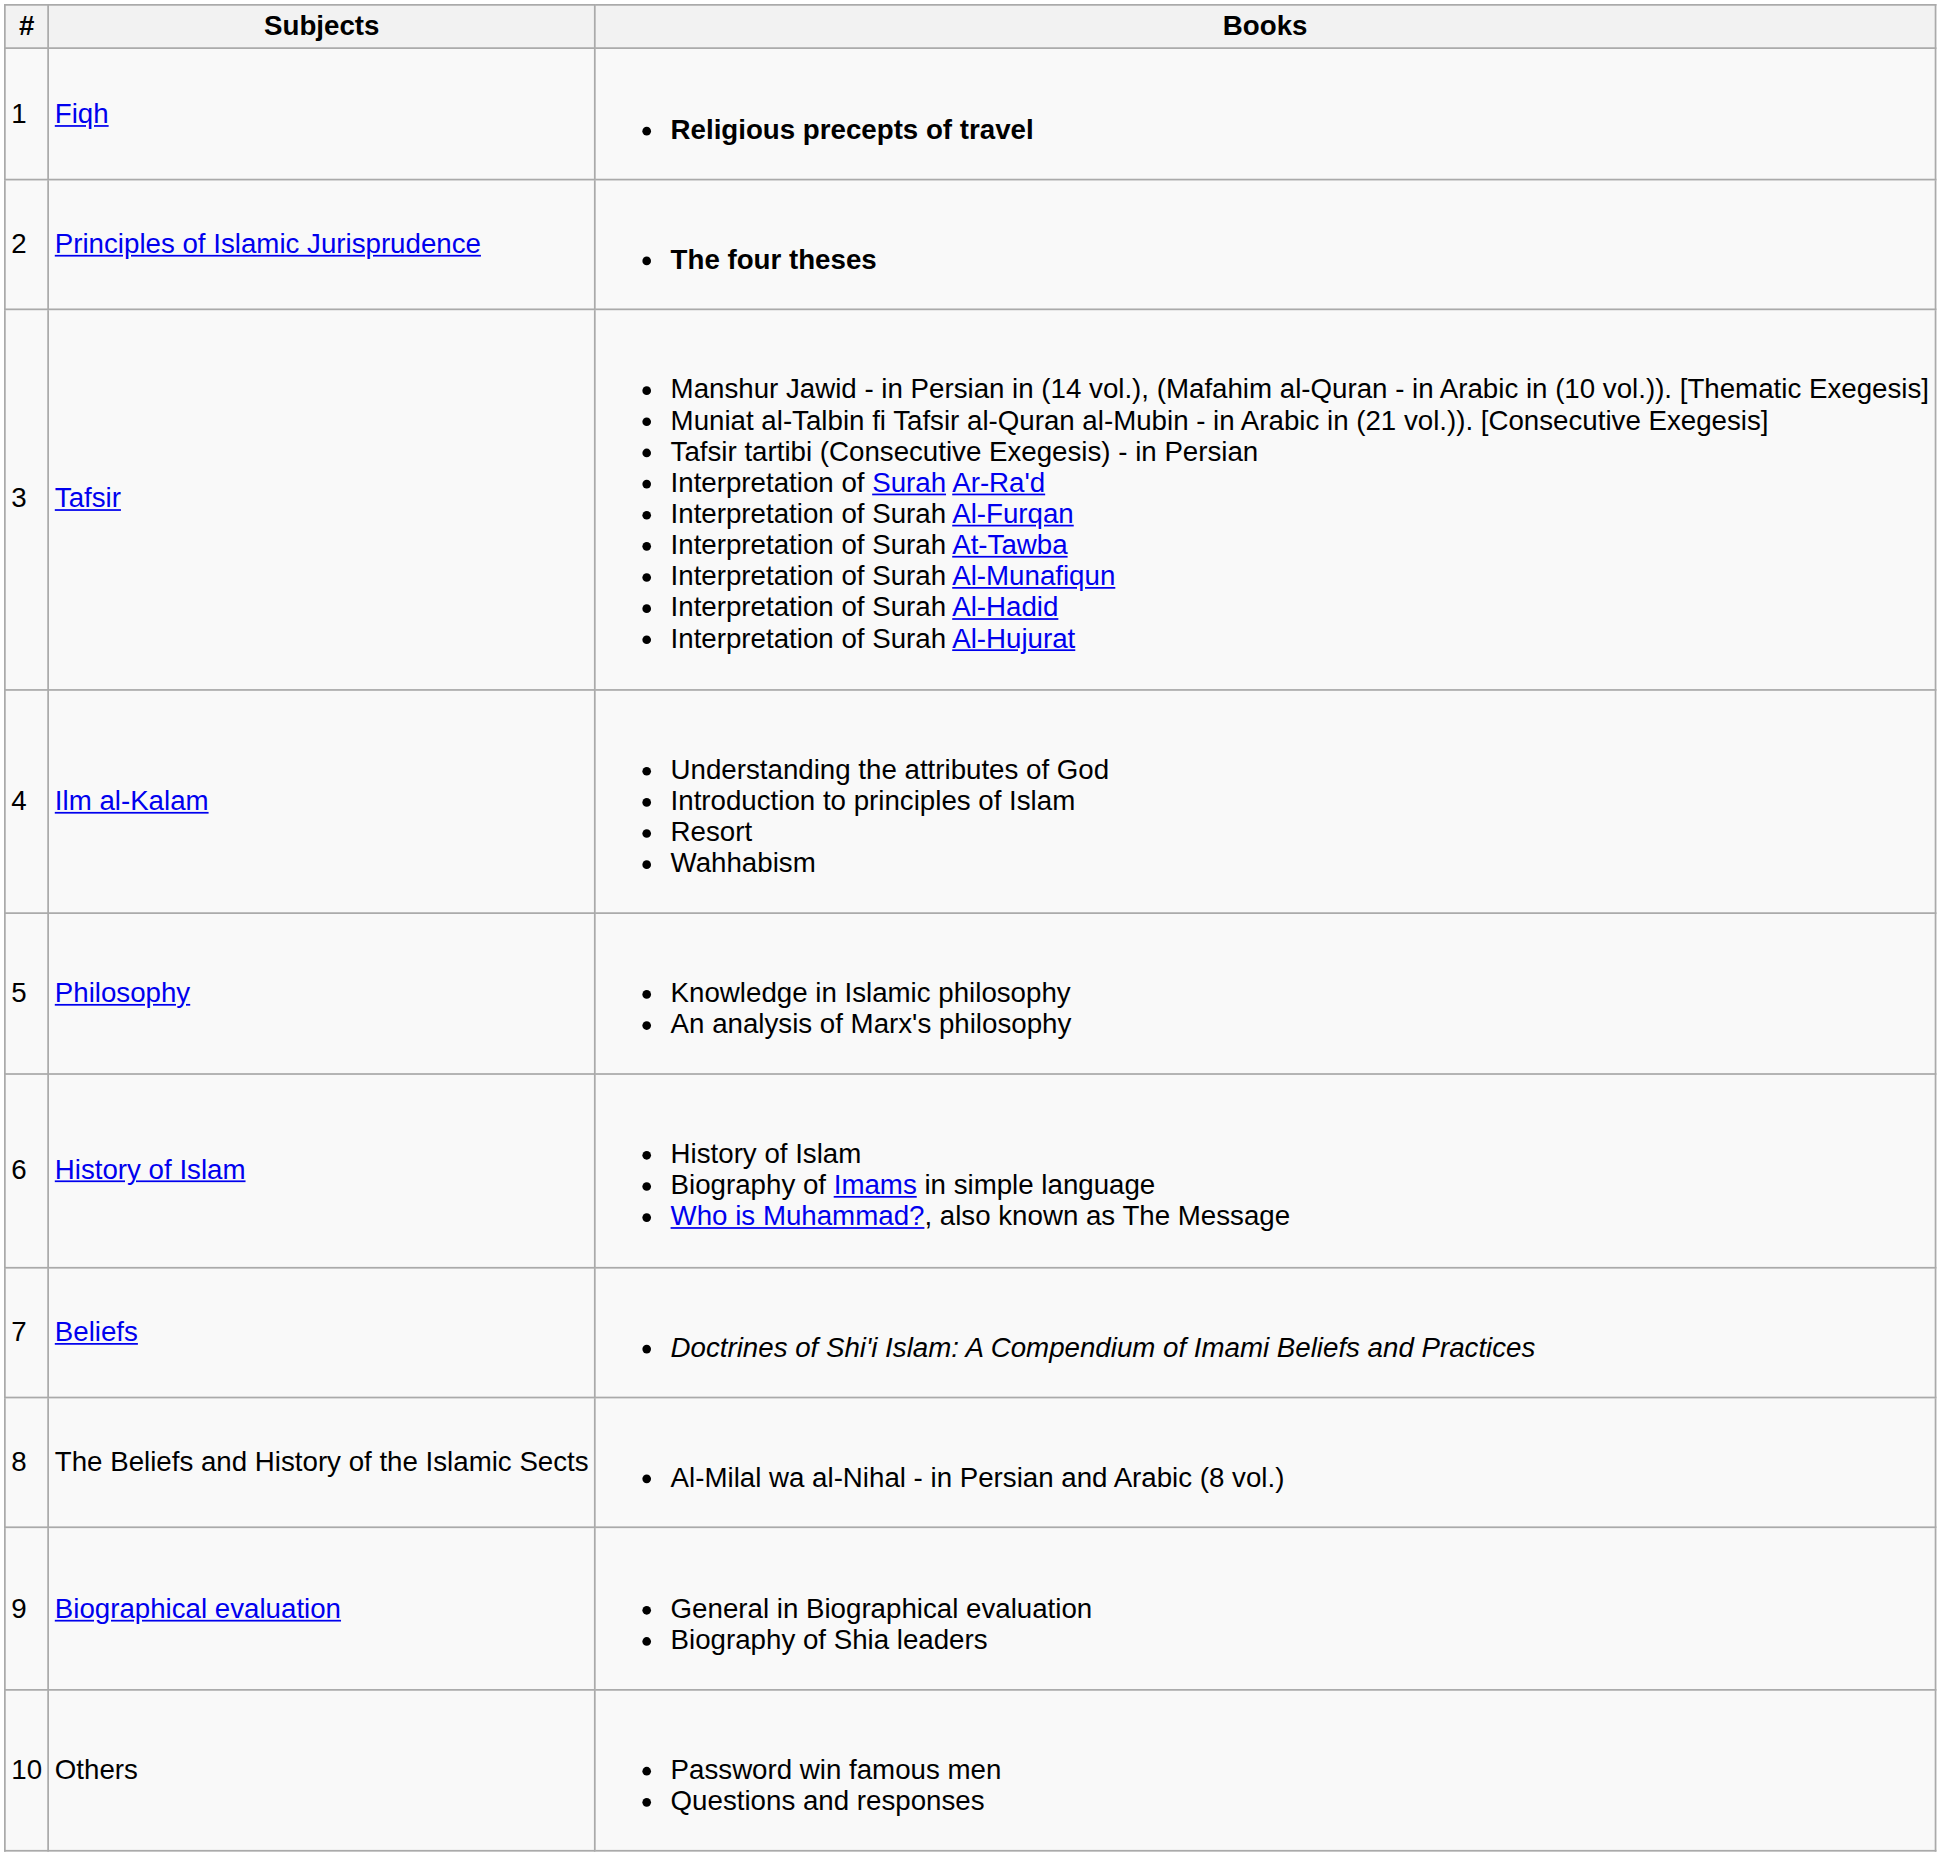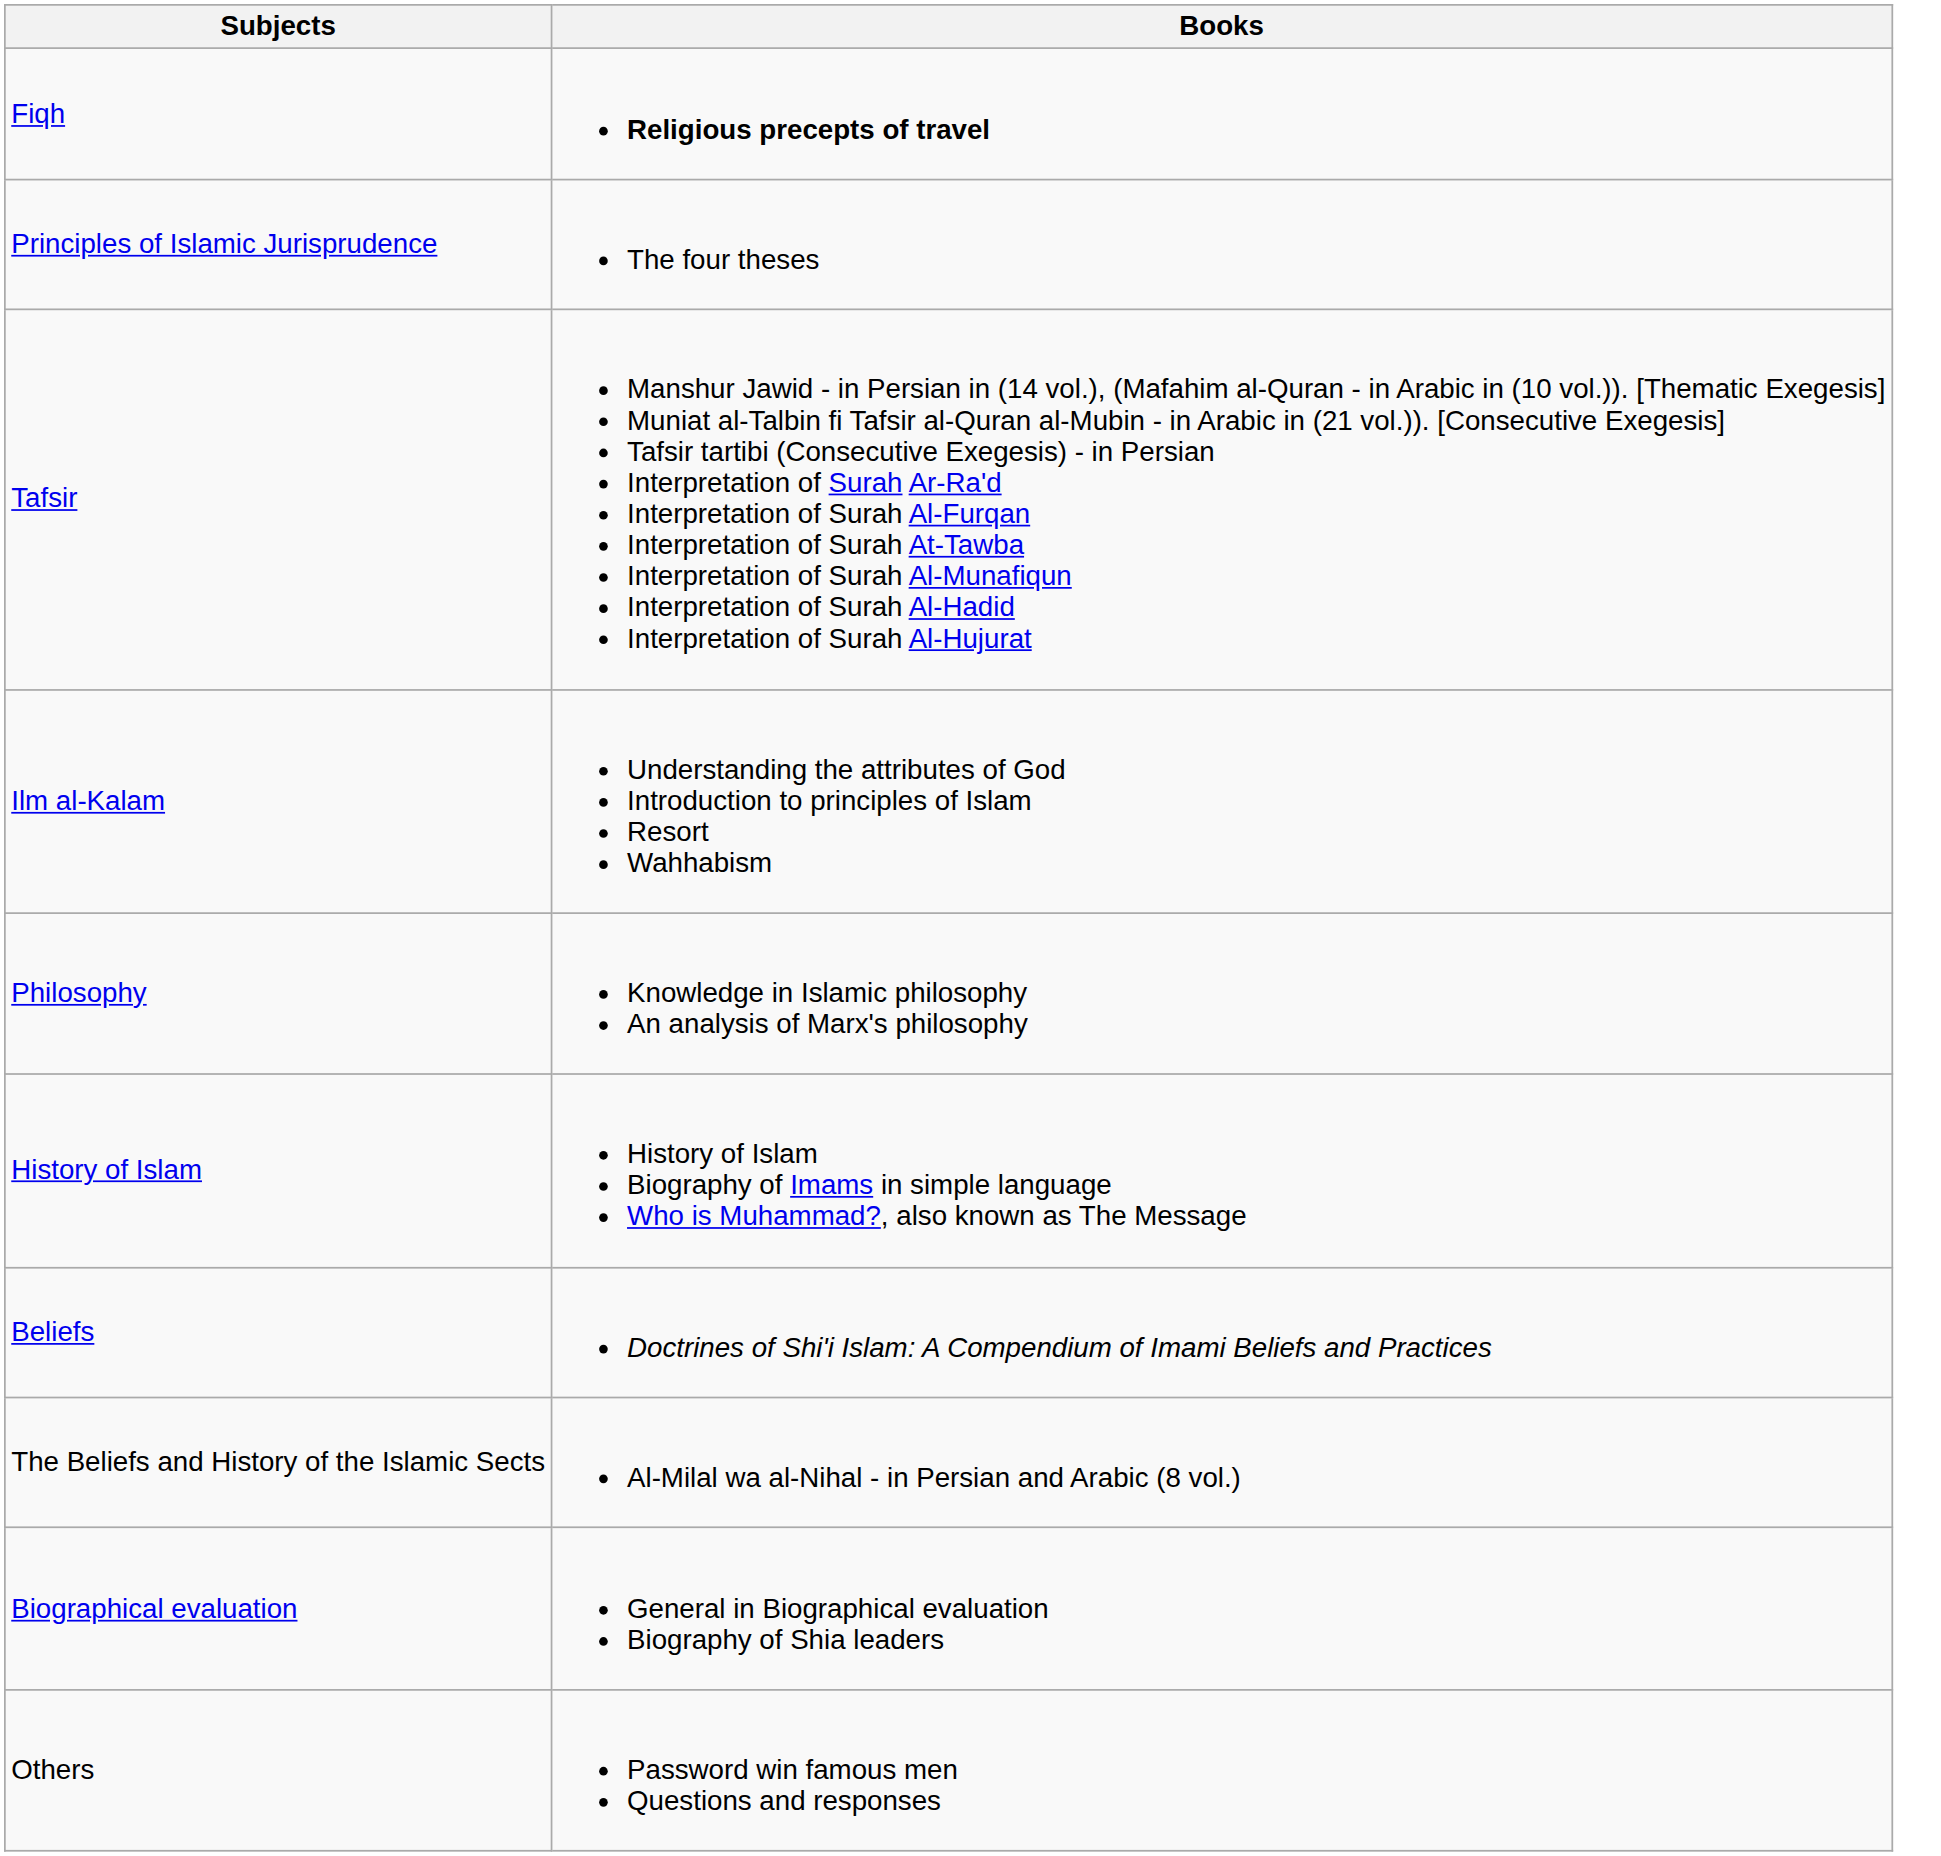- column: # | 1 | 2 | 3 | 4 | 5 | 6 | 7 | 8 | 9 | 10
Principles of Islamic Jurisprudence | Books: bold -> normal
